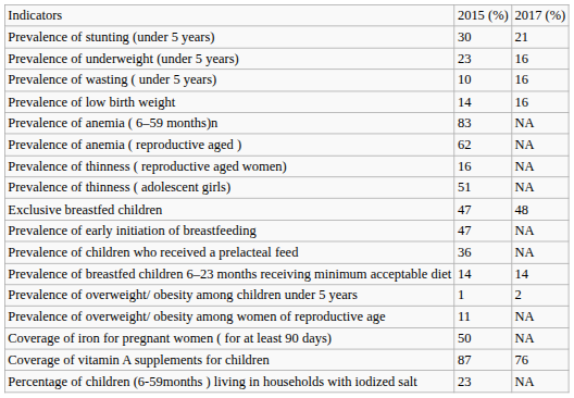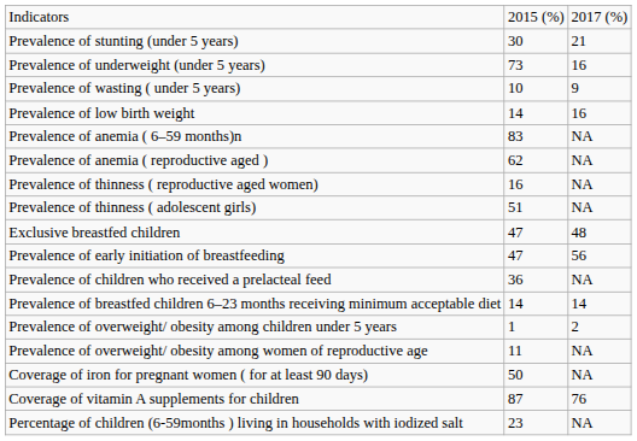Prevalence of underweight (under 5 years) | column 2: 23 -> 73
Prevalence of wasting ( under 5 years) | column 3: 16 -> 9
Prevalence of early initiation of breastfeeding | column 3: NA -> 56
